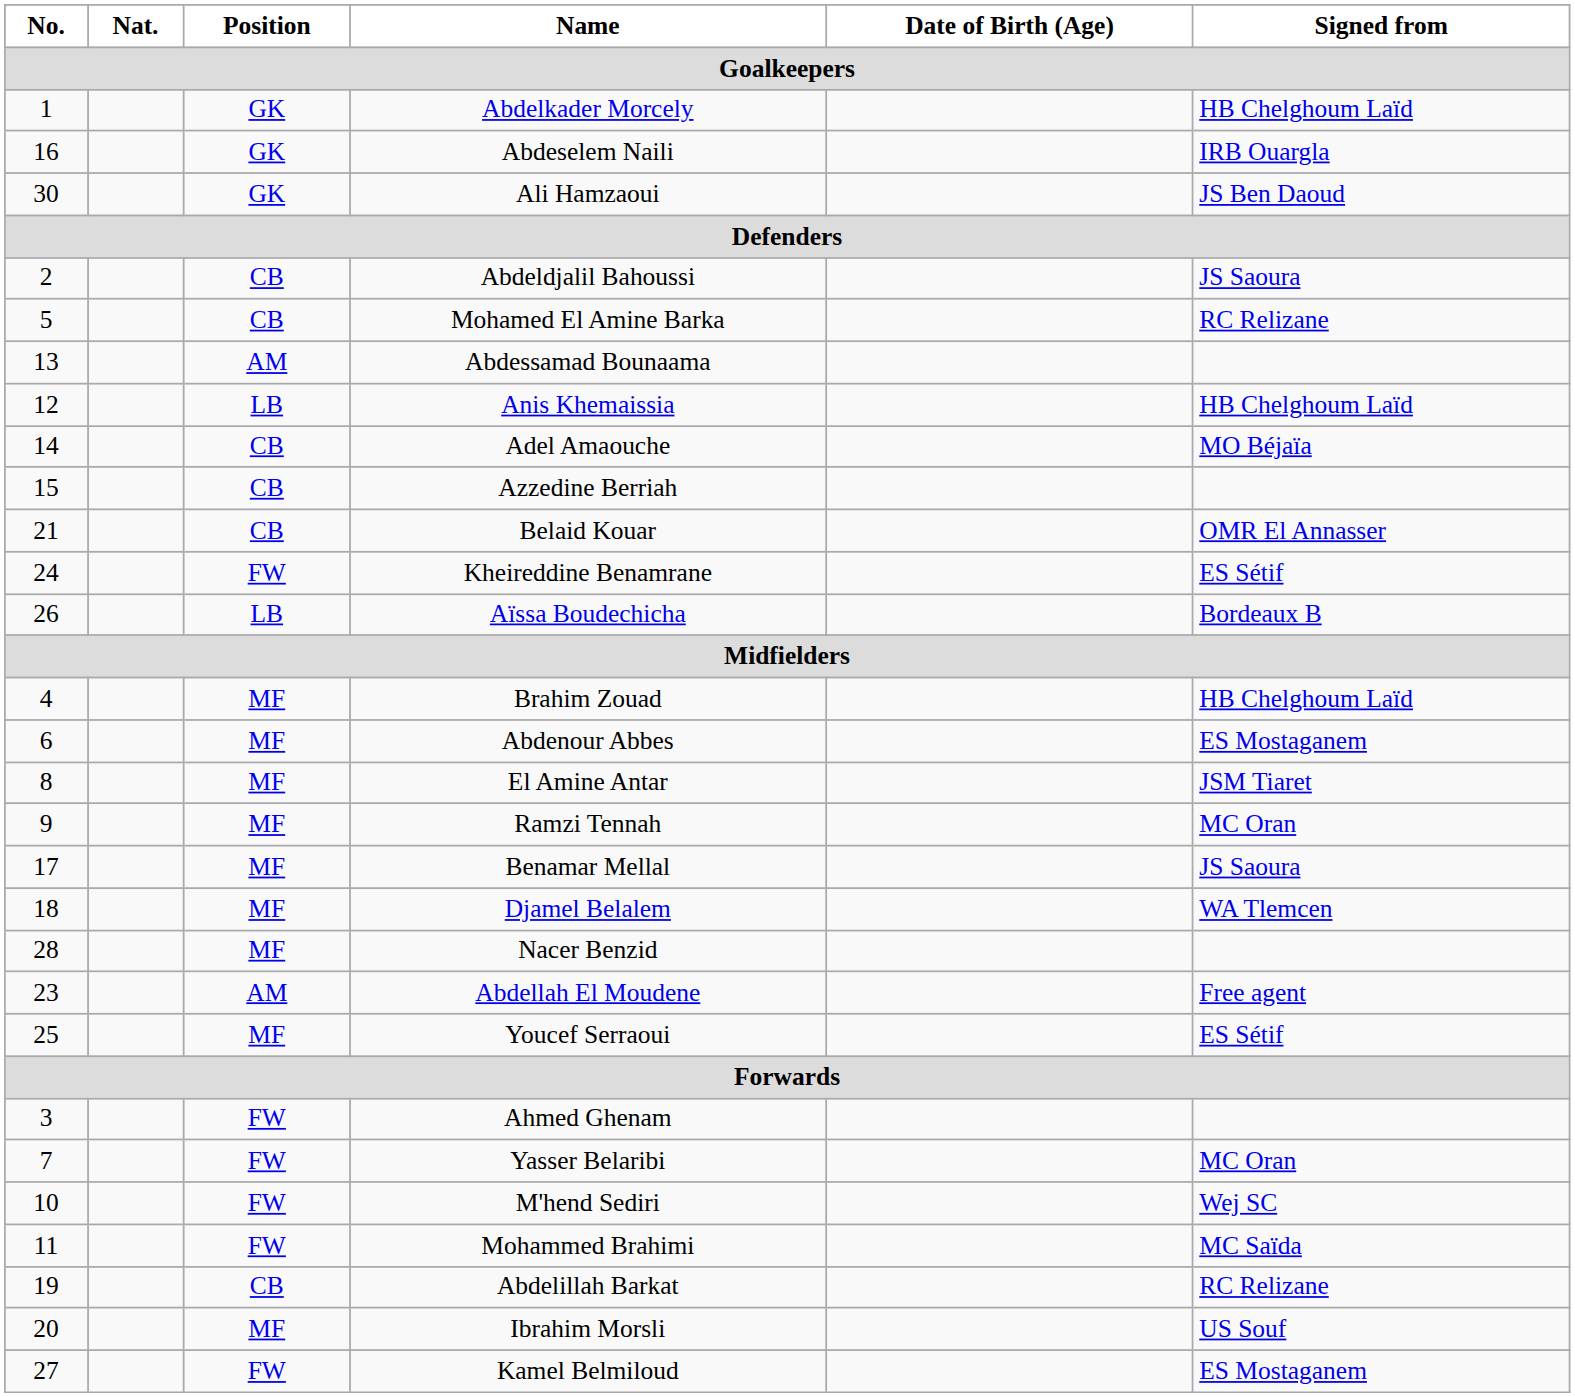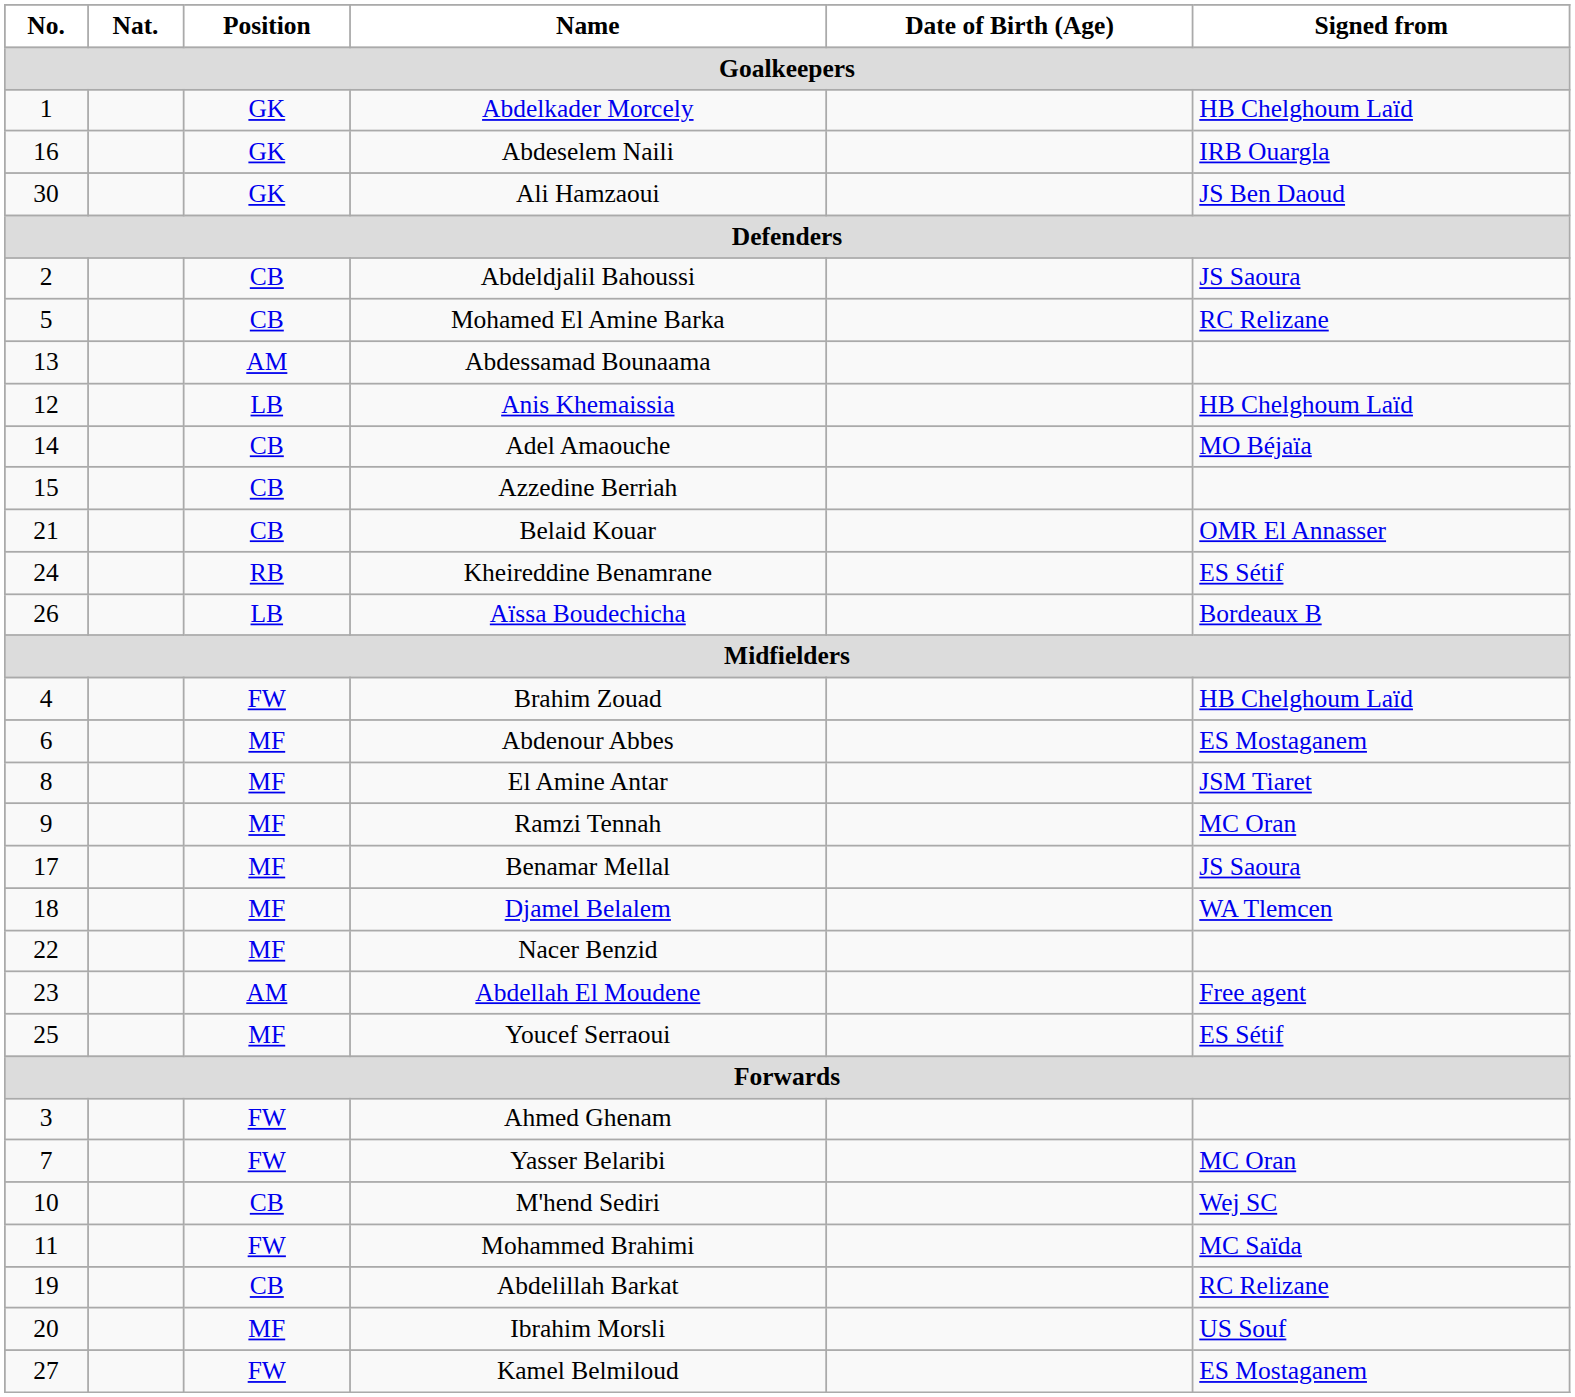Kheireddine Benamrane | Position: FW -> RB
Brahim Zouad | Position: MF -> FW
Nacer Benzid | No.: 28 -> 22
M'hend Sediri | Position: FW -> CB
